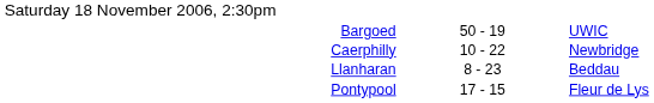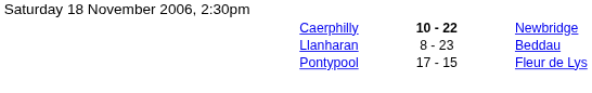- row: Bargoed | 50 - 19 | UWIC
Caerphilly | column 2: normal -> bold
